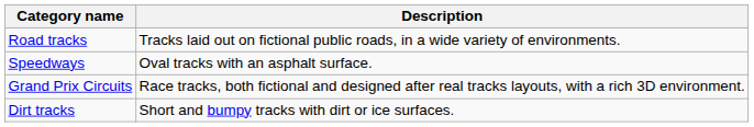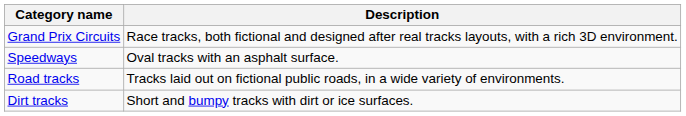rows swapped: Road tracks <-> Grand Prix Circuits
